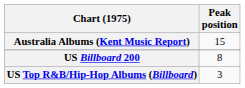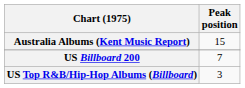US Billboard 200 | Peak position: 8 -> 7
